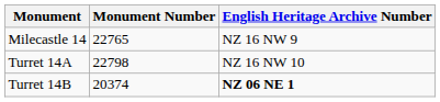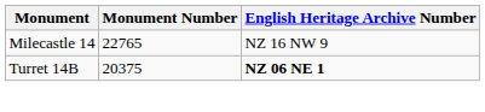- row: Turret 14A | 22798 | NZ 16 NW 10
Turret 14B | Monument Number: 20374 -> 20375
